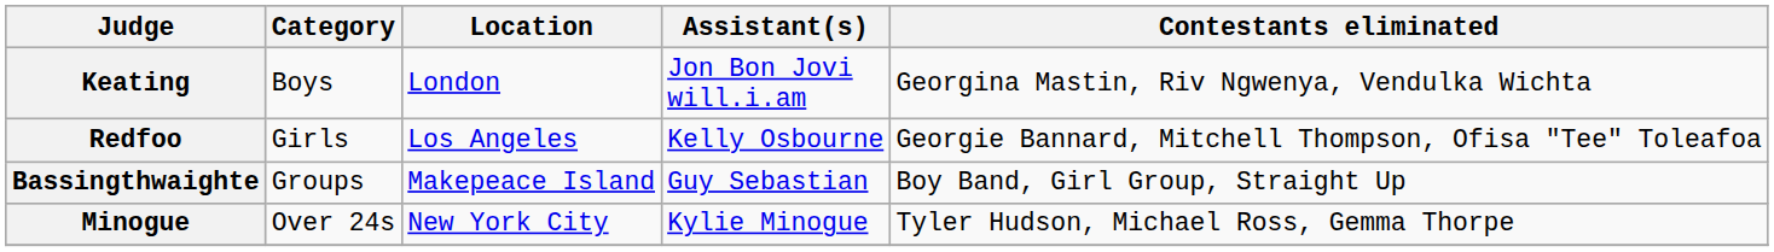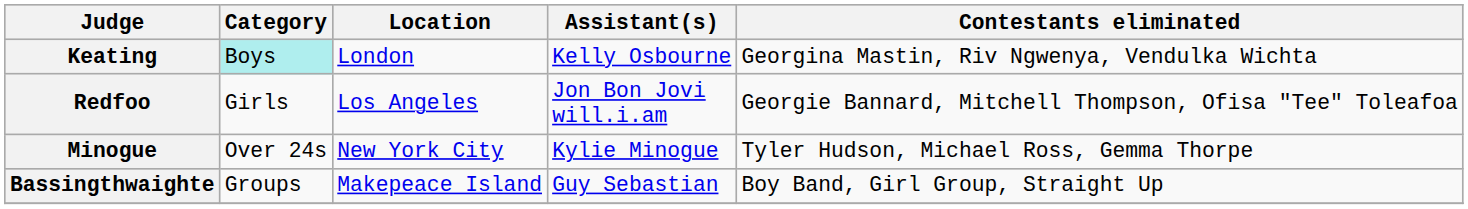Keating | Category: no background -> paleturquoise background
Keating | Assistant(s): Jon Bon Jovi will.i.am -> Kelly Osbourne
Redfoo | Assistant(s): Kelly Osbourne -> Jon Bon Jovi will.i.am
rows swapped: Minogue <-> Bassingthwaighte
